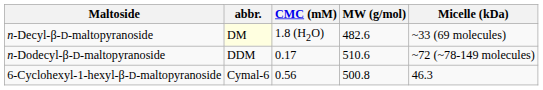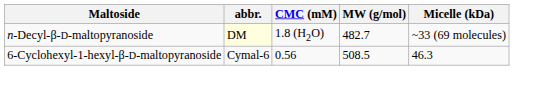n-Decyl-β-D-maltopyranoside | MW (g/mol): 482.6 -> 482.7
- row: n-Dodecyl-β-D-maltopyranoside | DDM | 0.17 | 510.6 | ~72 (~78-149 molecules)
6-Cyclohexyl-1-hexyl-β-D-maltopyranoside | MW (g/mol): 500.8 -> 508.5
